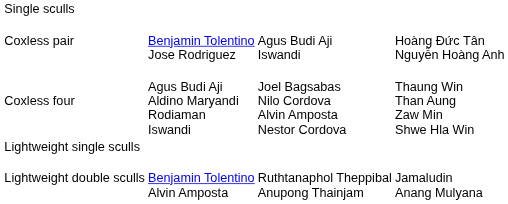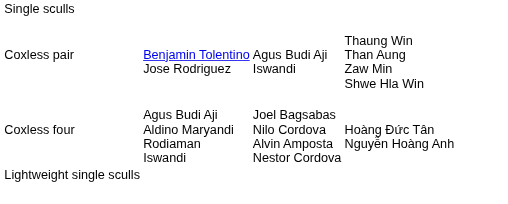Coxless pair | column 4: Hoàng Đức Tân Nguyễn Hoàng Anh -> Thaung Win Than Aung Zaw Min Shwe Hla Win
Coxless four | column 4: Thaung Win Than Aung Zaw Min Shwe Hla Win -> Hoàng Đức Tân Nguyễn Hoàng Anh
- row: Lightweight double sculls | Benjamin Tolentino Alvin Amposta | Ruthtanaphol Theppibal Anupong Thainjam | Jamaludin Anang Mulyana
